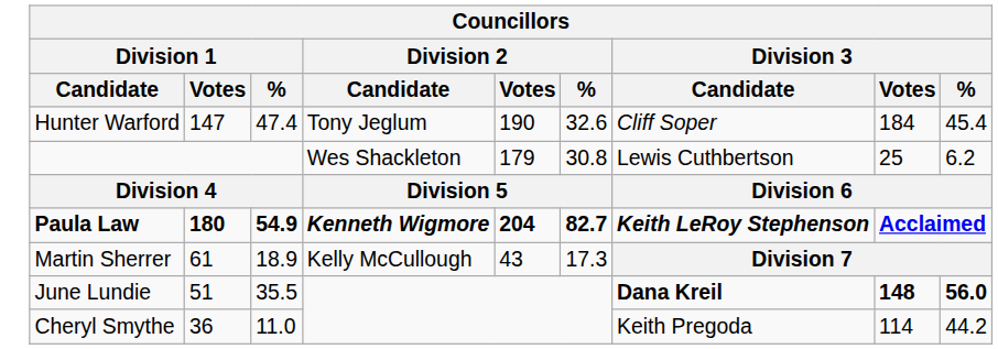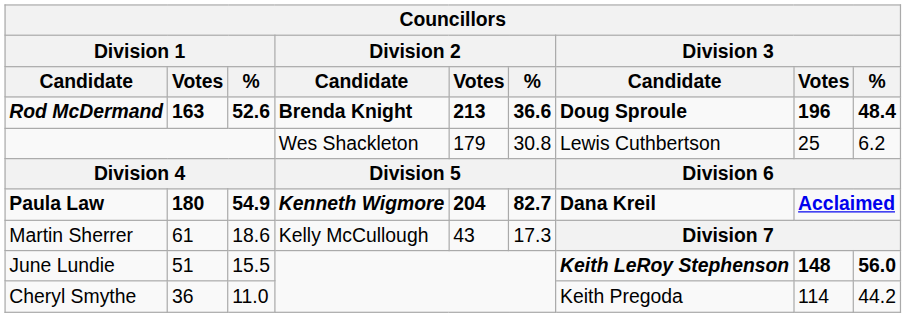+ row: Rod McDermand | 163 | 52.6 | Brenda Knight | 213 | 36.6 | Doug Sproule | 196 | 48.4
- row: Hunter Warford | 147 | 47.4 | Tony Jeglum | 190 | 32.6 | Cliff Soper | 184 | 45.4
Paula Law | Division 3 / Candidate: Keith LeRoy Stephenson -> Dana Kreil
Martin Sherrer | Division 1 / %: 18.9 -> 18.6
June Lundie | Division 1 / %: 35.5 -> 15.5
June Lundie | Division 3 / Candidate: Dana Kreil -> Keith LeRoy Stephenson
